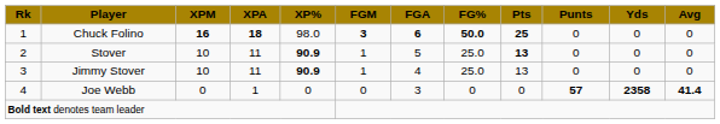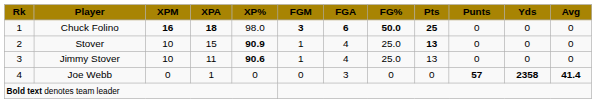Stover | XPA: 11 -> 15
Stover | FGA: 5 -> 4
Jimmy Stover | XP%: 90.9 -> 90.6
